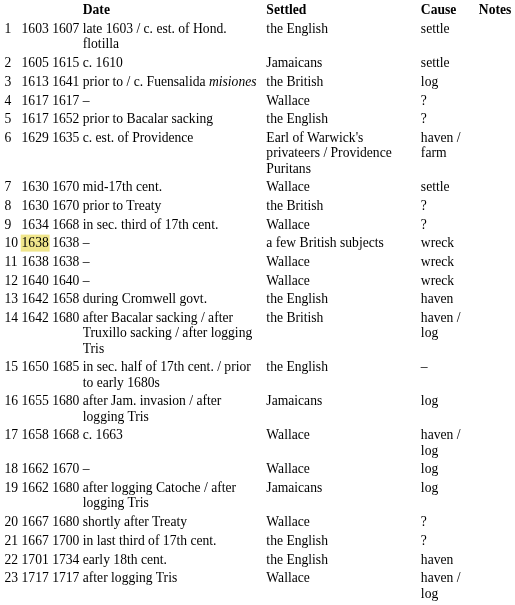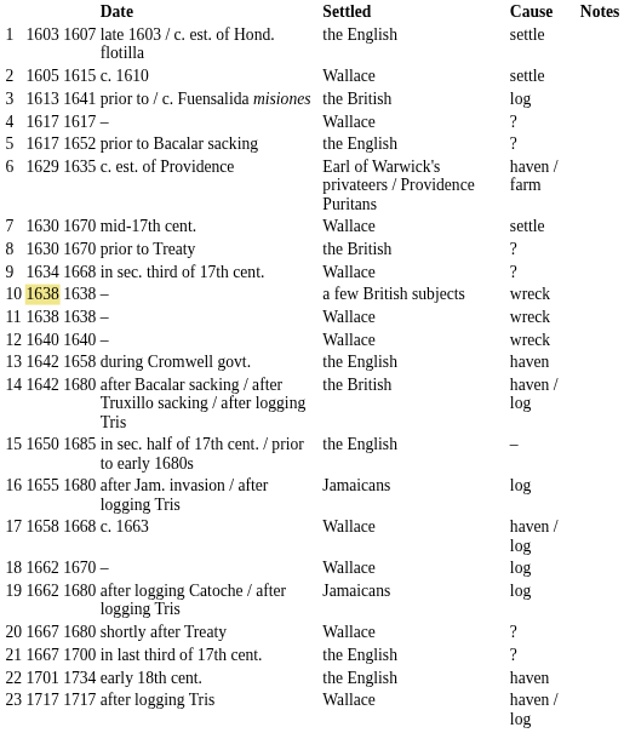2 | Settled: Jamaicans -> Wallace
